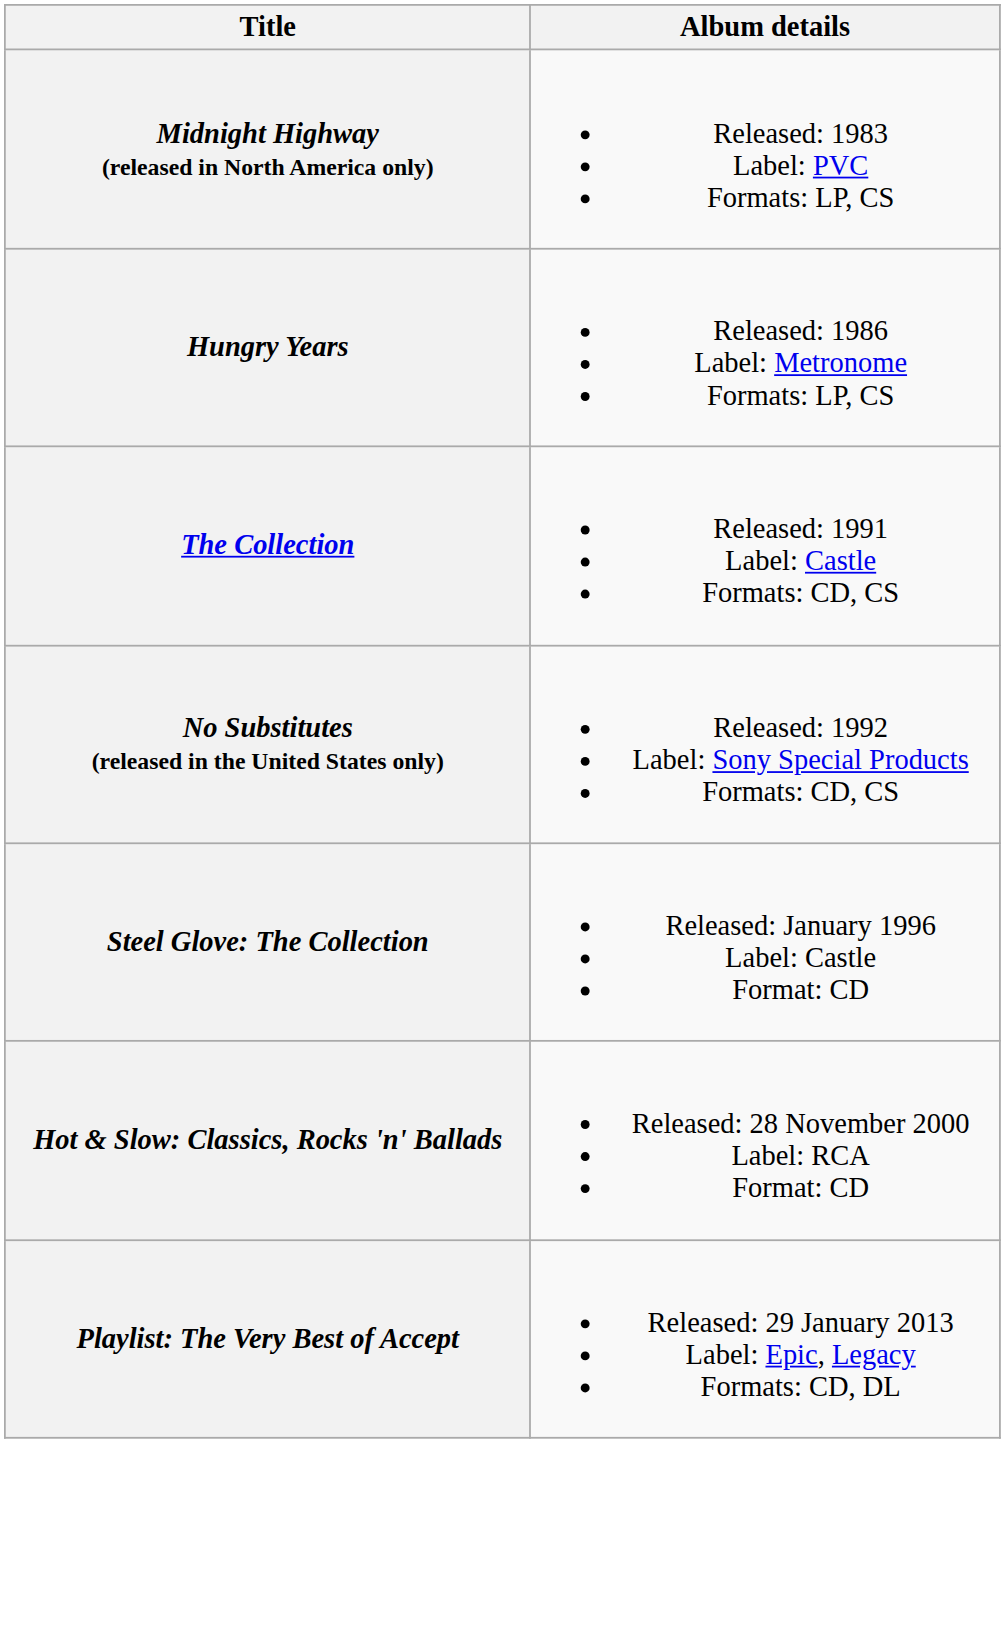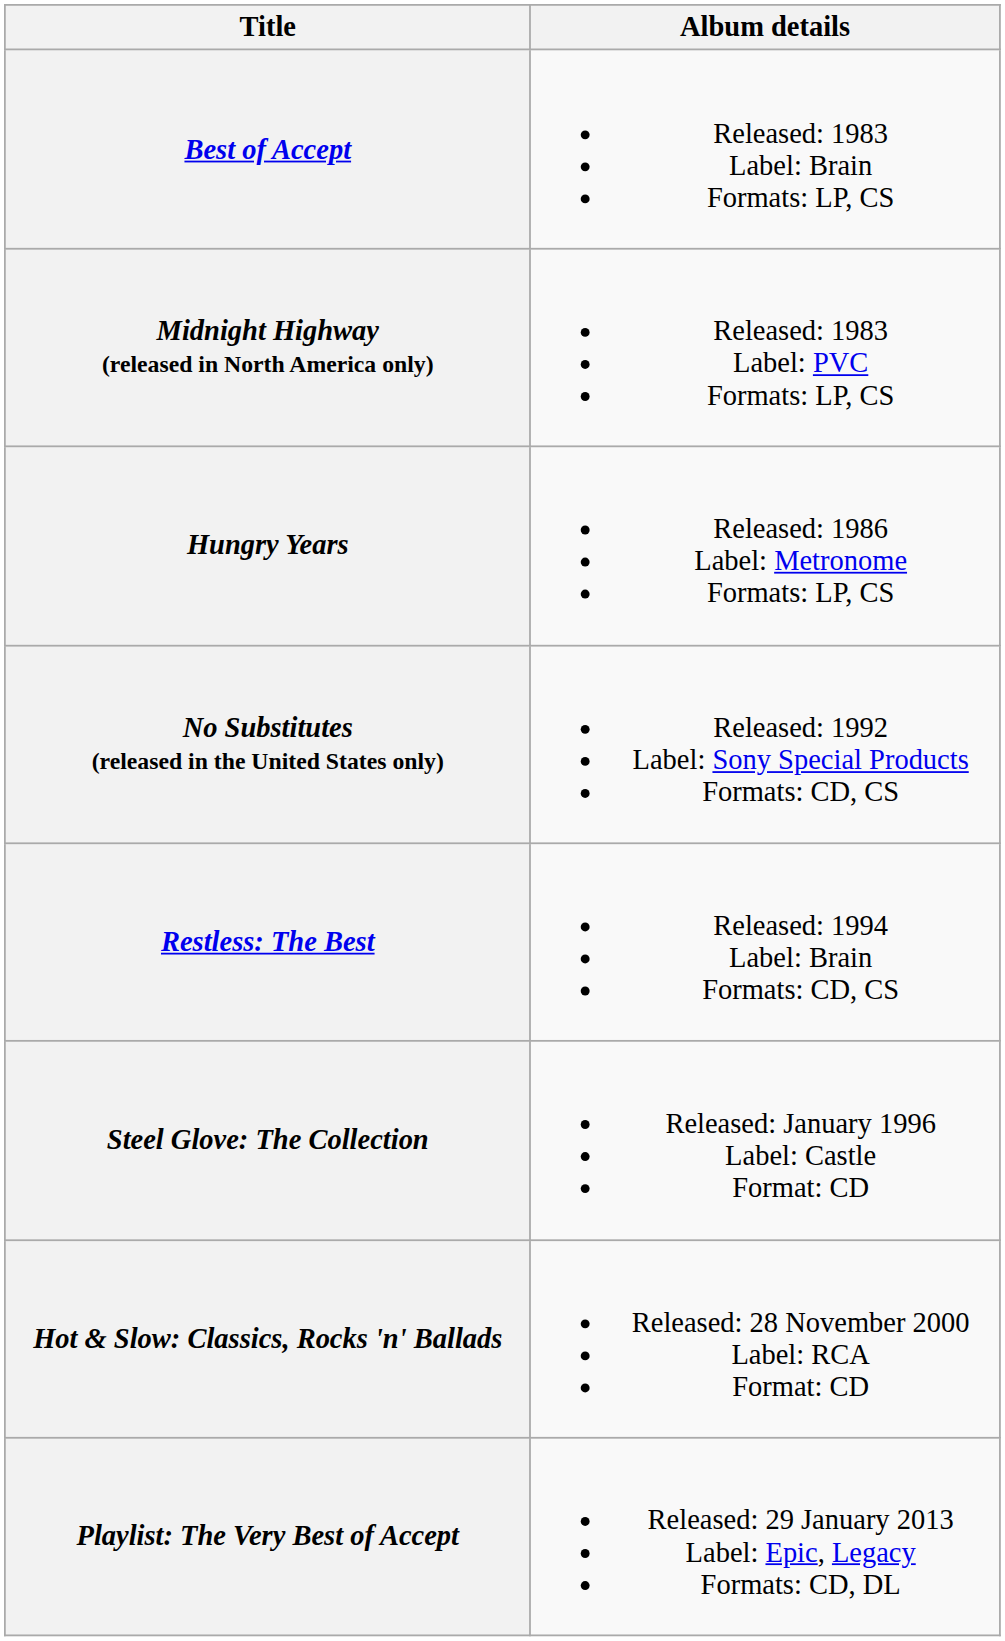+ row: Best of Accept | Released: 1983 Label: Brain Formats: LP, CS
- row: The Collection | Released: 1991 Label: Castle Formats: CD, CS
+ row: Restless: The Best | Released: 1994 Label: Brain Formats: CD, CS
